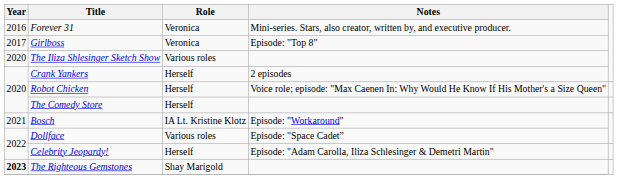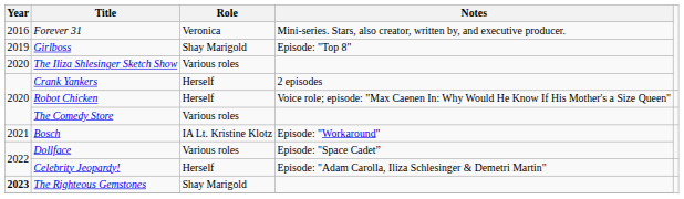Girlboss | Year: 2017 -> 2019
Girlboss | Role: Veronica -> Shay Marigold
The Comedy Store | Role: Herself -> Various roles
